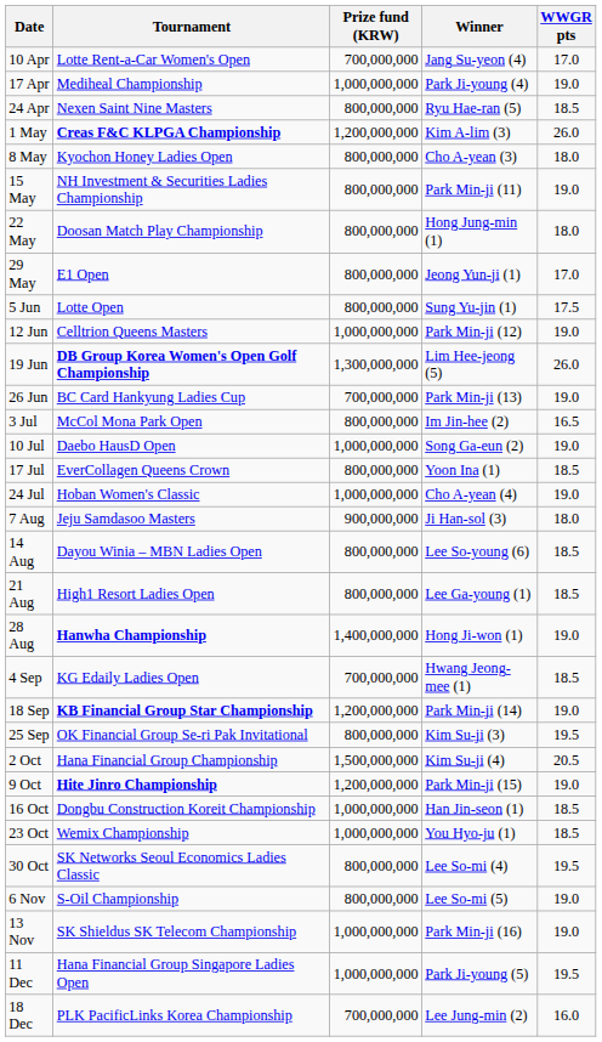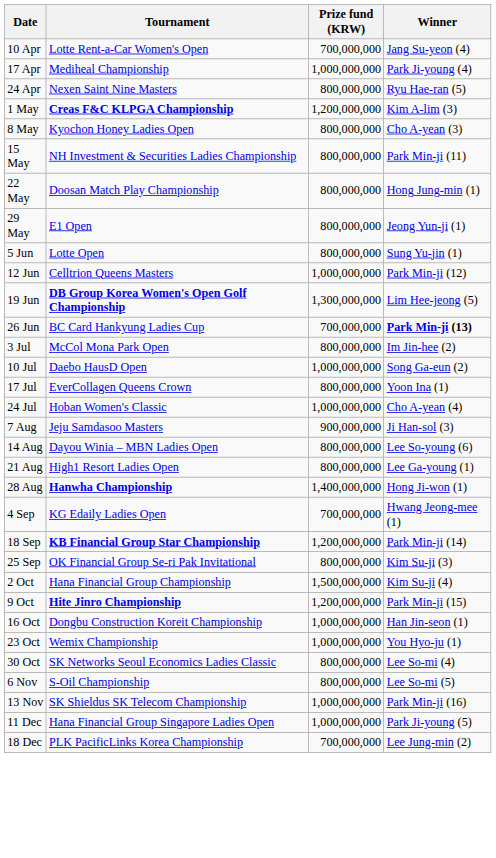- column: WWGR pts | 17.0 | 19.0 | 18.5 | 26.0 | 18.0 | 19.0 | 18.0 | 17.0 | 17.5 | 19.0 | 26.0 | 19.0 | 16.5 | 19.0 | 18.5 | 19.0 | 18.0 | 18.5 | 18.5 | 19.0 | 18.5 | 19.0 | 19.5 | 20.5 | 19.0 | 18.5 | 18.5 | 19.5 | 19.0 | 19.0 | 19.5 | 16.0
26 Jun | Winner: normal -> bold
